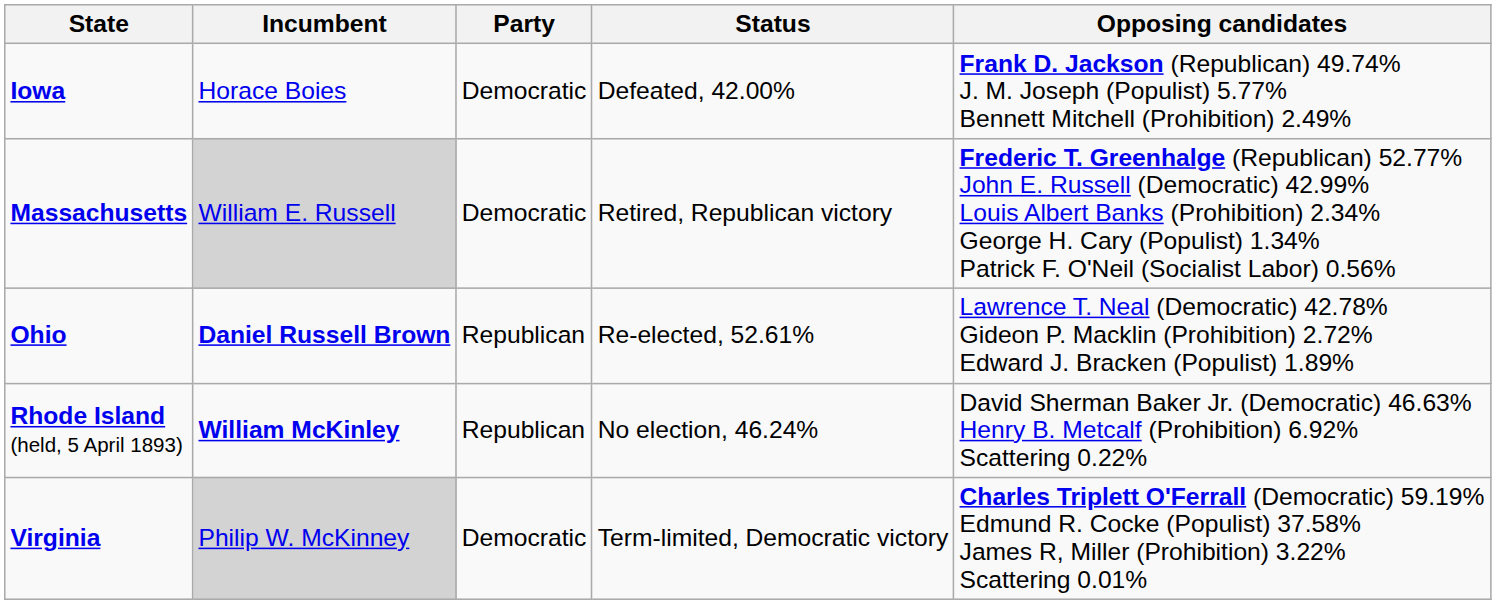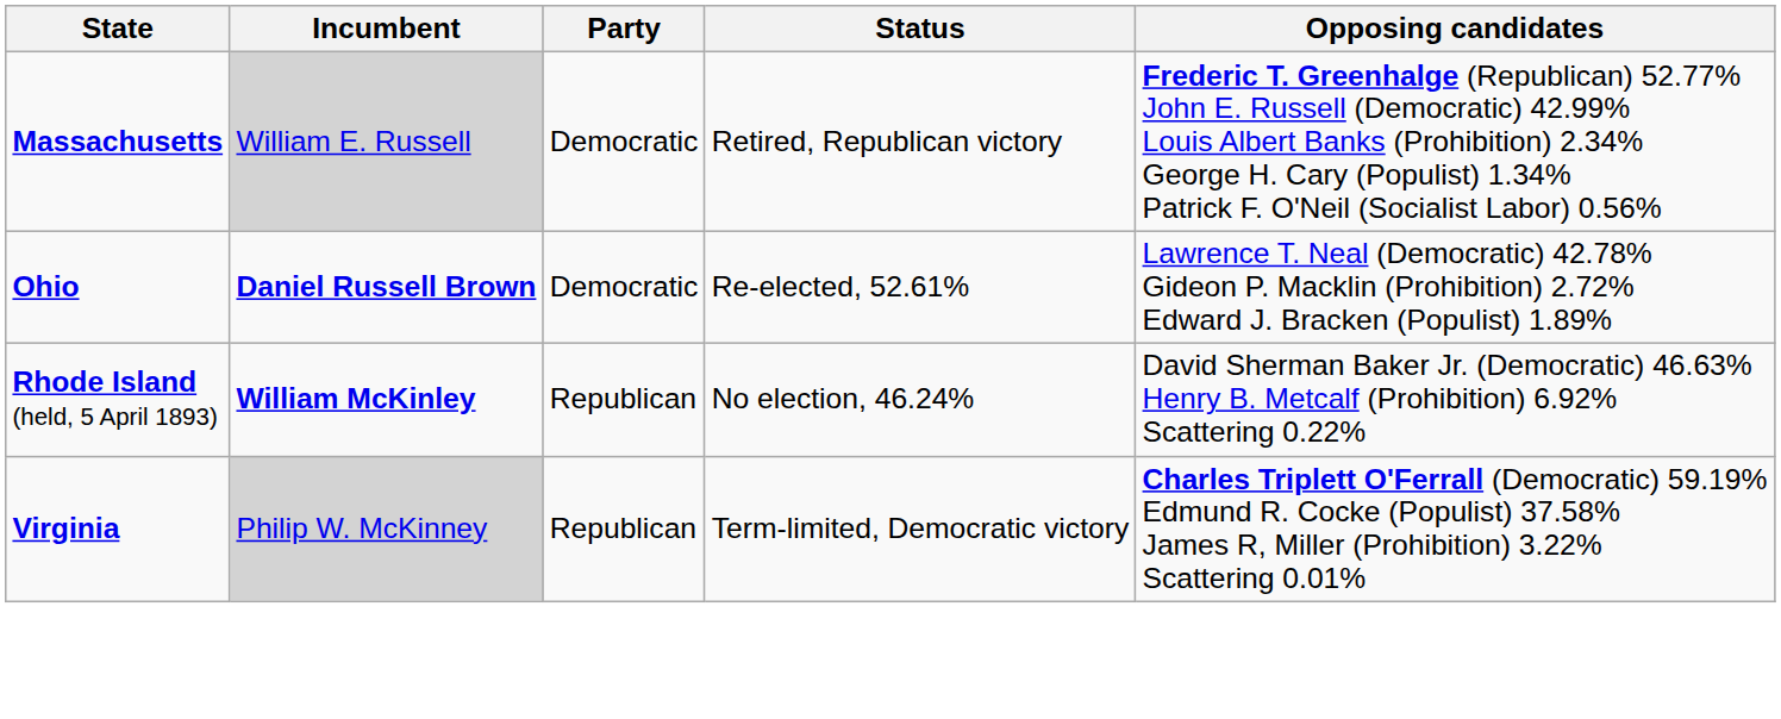- row: Iowa | Horace Boies | Democratic | Defeated, 42.00% | Frank D. Jackson (Republican) 49.74% J. M. Joseph (Populist) 5.77% Bennett Mitchell (Prohibition) 2.49%
Ohio | Party: Republican -> Democratic
Virginia | Party: Democratic -> Republican
